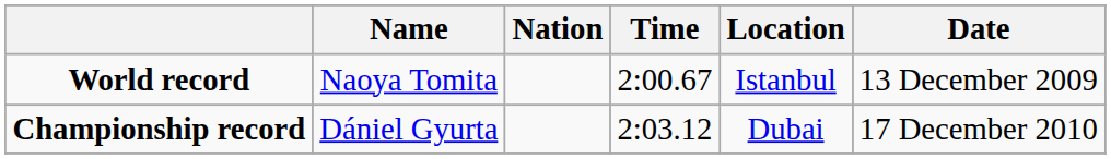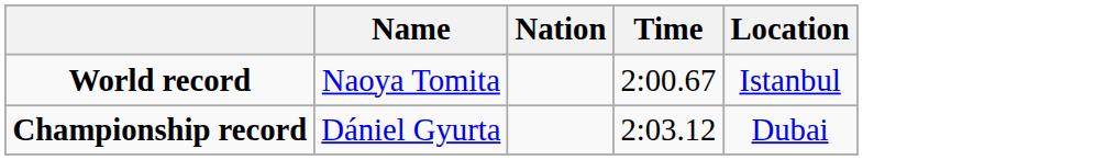- column: Date | 13 December 2009 | 17 December 2010
